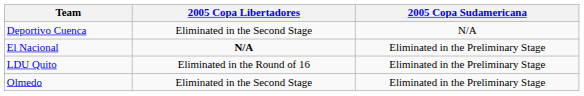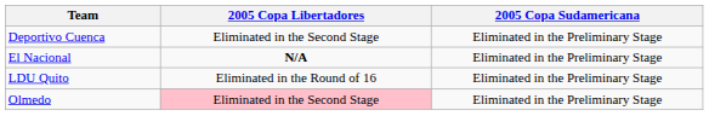Deportivo Cuenca | 2005 Copa Sudamericana: N/A -> Eliminated in the Preliminary Stage
Olmedo | 2005 Copa Libertadores: no background -> pink background
